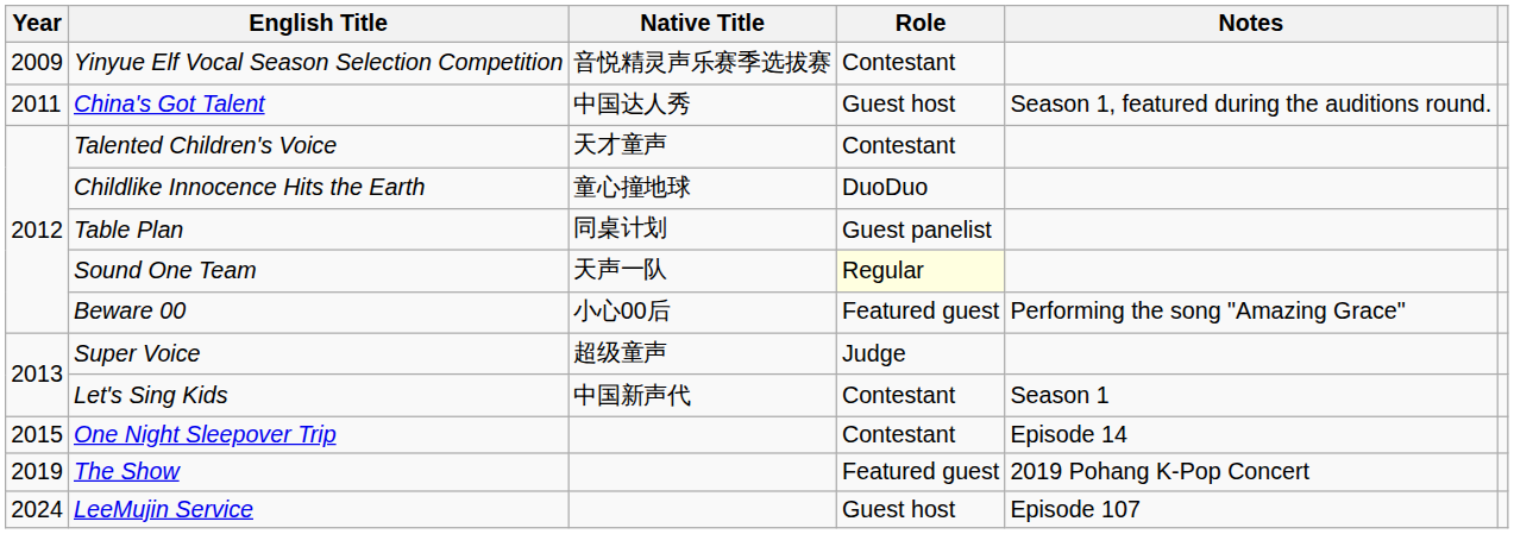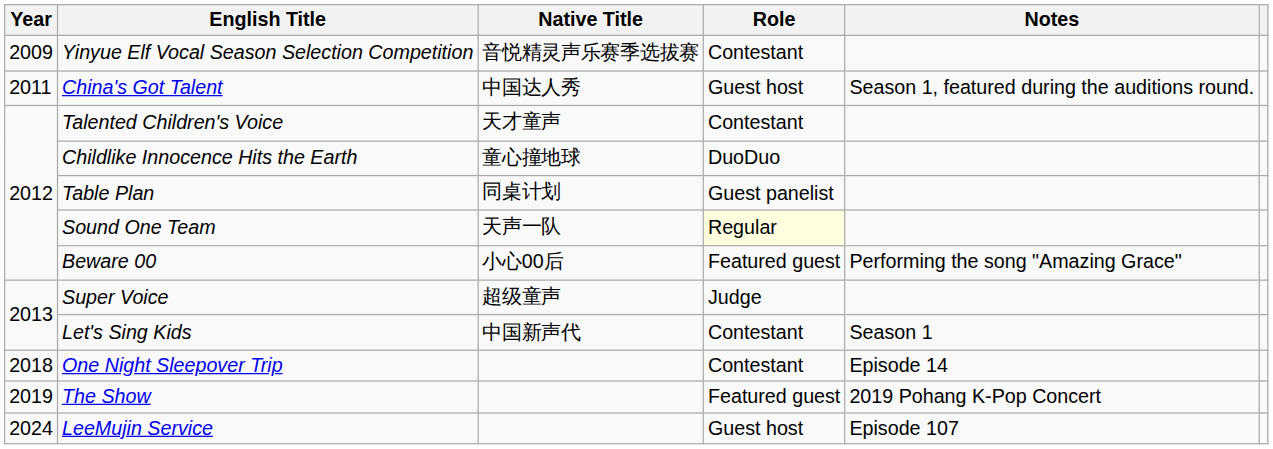One Night Sleepover Trip | Year: 2015 -> 2018
